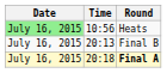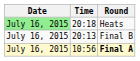Heats | Time: 10:56 -> 20:18
Final A | Time: 20:18 -> 10:56
